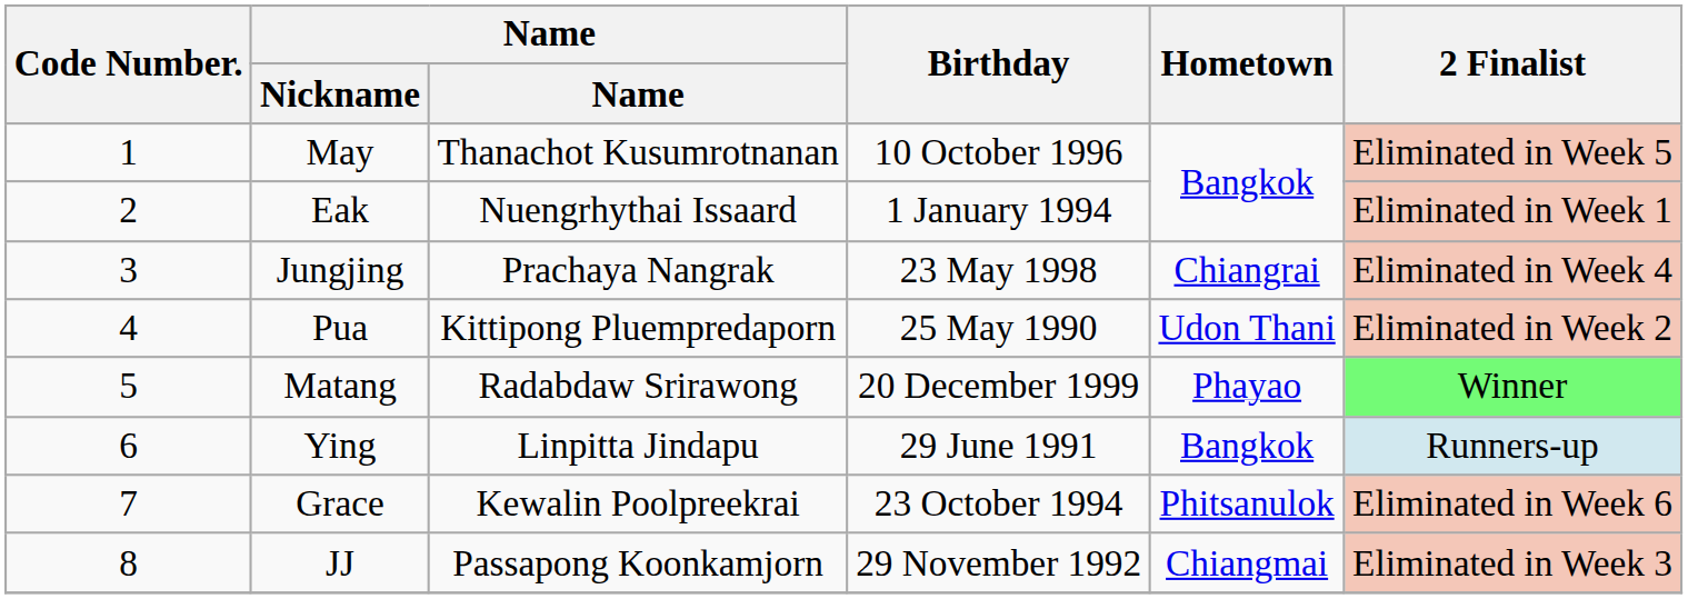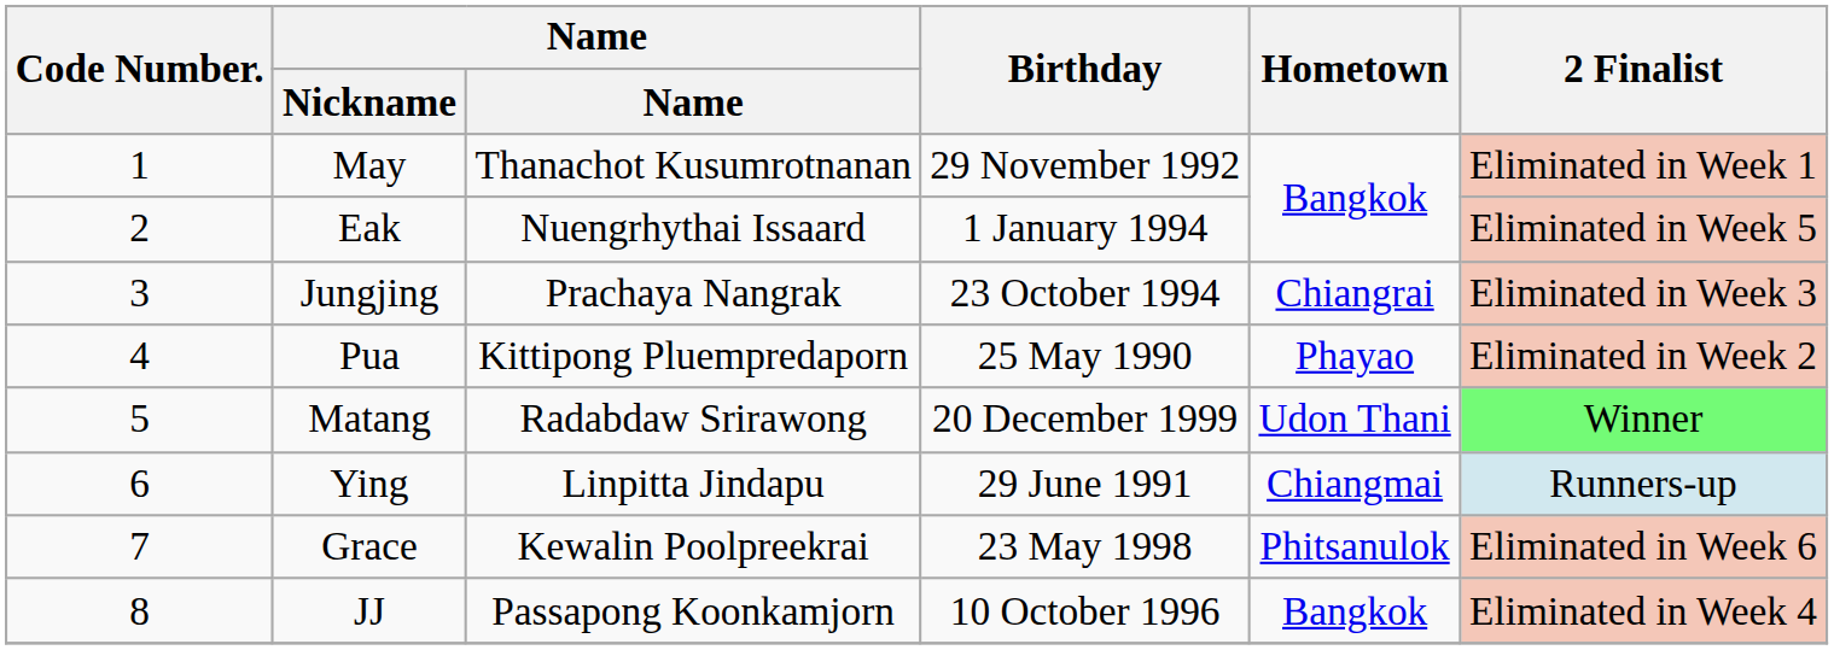May | Birthday: 10 October 1996 -> 29 November 1992
May | 2 Finalist: Eliminated in Week 5 -> Eliminated in Week 1
Eak | 2 Finalist: Eliminated in Week 1 -> Eliminated in Week 5
Jungjing | Birthday: 23 May 1998 -> 23 October 1994
Jungjing | 2 Finalist: Eliminated in Week 4 -> Eliminated in Week 3
Pua | Hometown: Udon Thani -> Phayao
Matang | Hometown: Phayao -> Udon Thani
Ying | Hometown: Bangkok -> Chiangmai
Grace | Birthday: 23 October 1994 -> 23 May 1998
JJ | Birthday: 29 November 1992 -> 10 October 1996
JJ | Hometown: Chiangmai -> Bangkok
JJ | 2 Finalist: Eliminated in Week 3 -> Eliminated in Week 4
